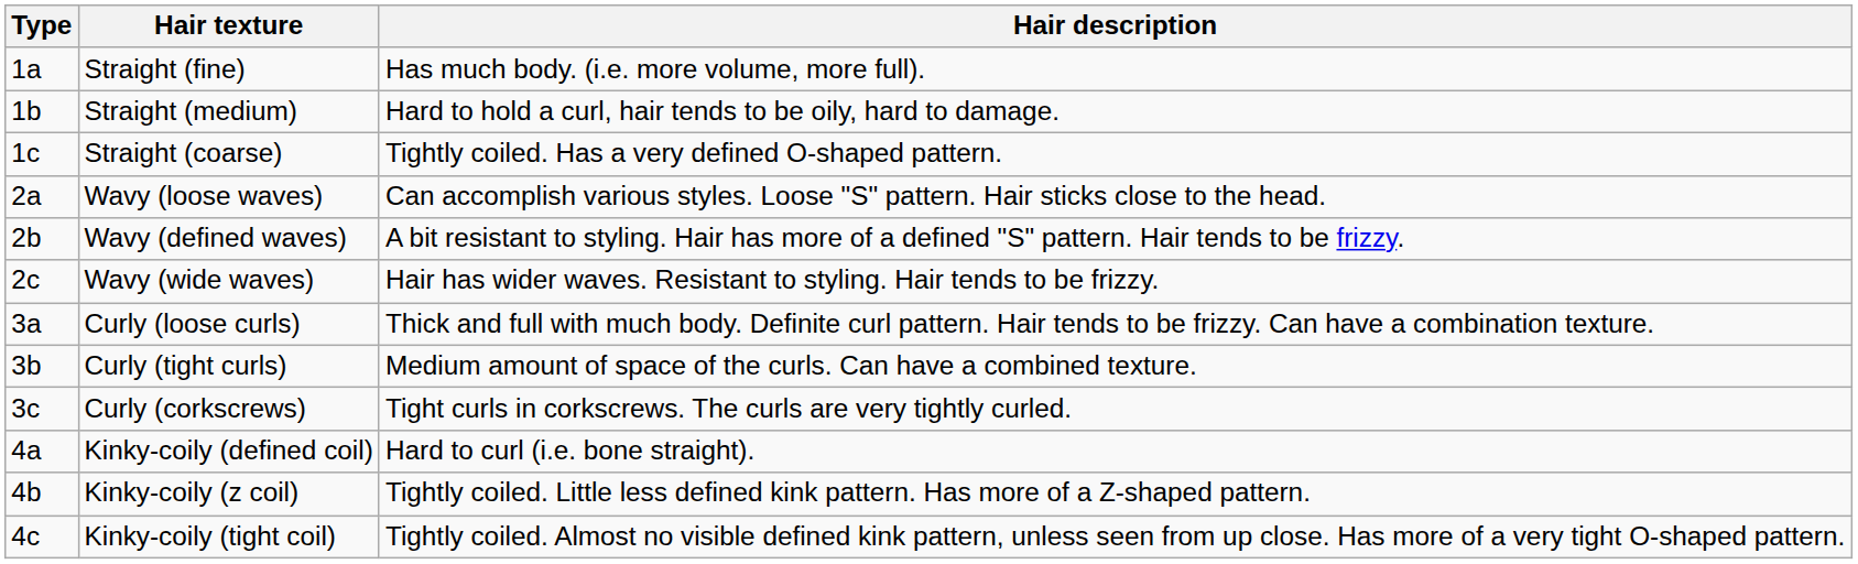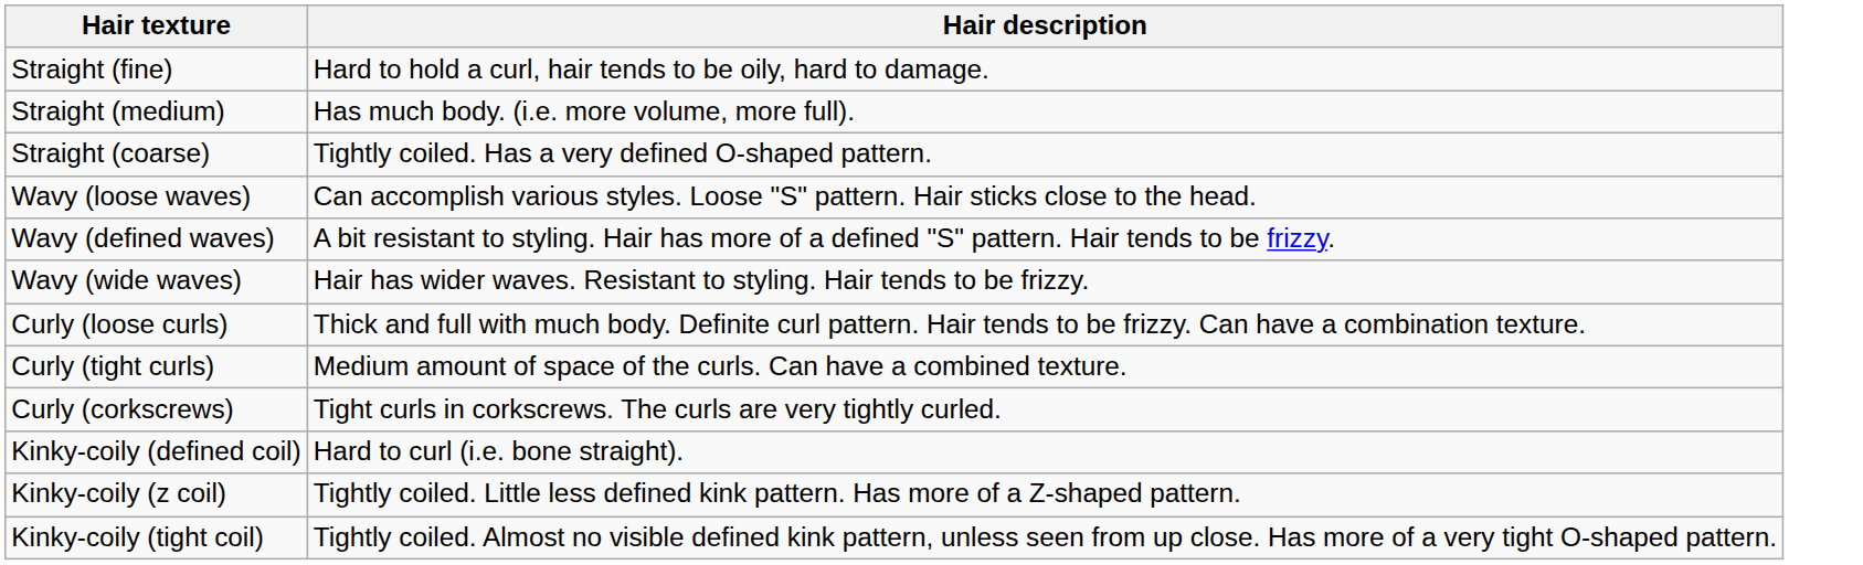- column: Type | 1a | 1b | 1c | 2a | 2b | 2c | 3a | 3b | 3c | 4a | 4b | 4c
Straight (fine) | Hair description: Has much body. (i.e. more volume, more full). -> Hard to hold a curl, hair tends to be oily, hard to damage.
Straight (medium) | Hair description: Hard to hold a curl, hair tends to be oily, hard to damage. -> Has much body. (i.e. more volume, more full).
